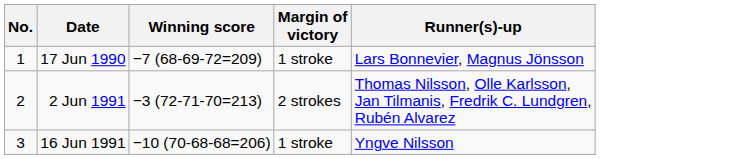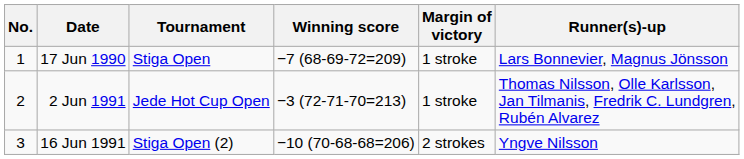+ column: Tournament | Stiga Open | Jede Hot Cup Open | Stiga Open (2)
2 Jun 1991 | Margin of victory: 2 strokes -> 1 stroke
16 Jun 1991 | Margin of victory: 1 stroke -> 2 strokes
